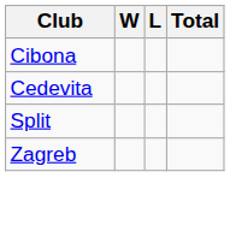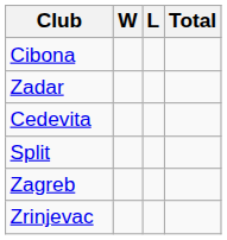+ row: Zadar
+ row: Zrinjevac
